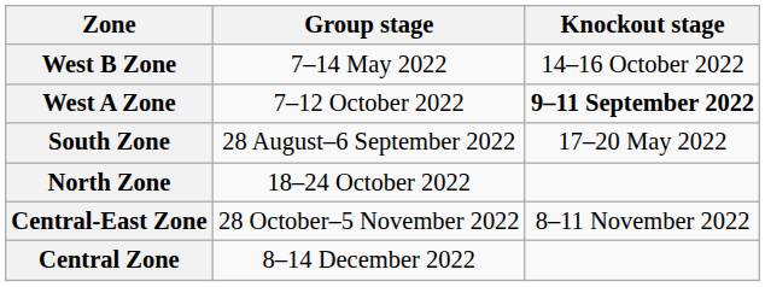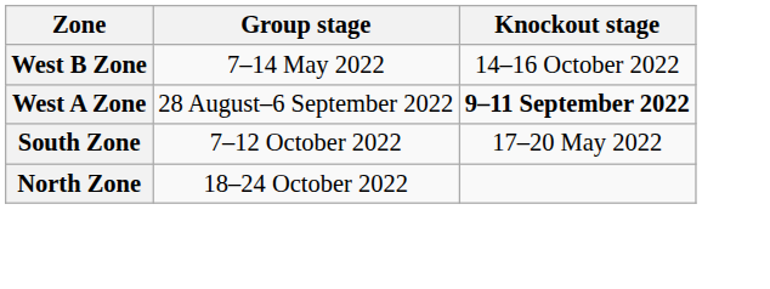West A Zone | Group stage: 7–12 October 2022 -> 28 August–6 September 2022
South Zone | Group stage: 28 August–6 September 2022 -> 7–12 October 2022
- row: Central-East Zone | 28 October–5 November 2022 | 8–11 November 2022
- row: Central Zone | 8–14 December 2022
